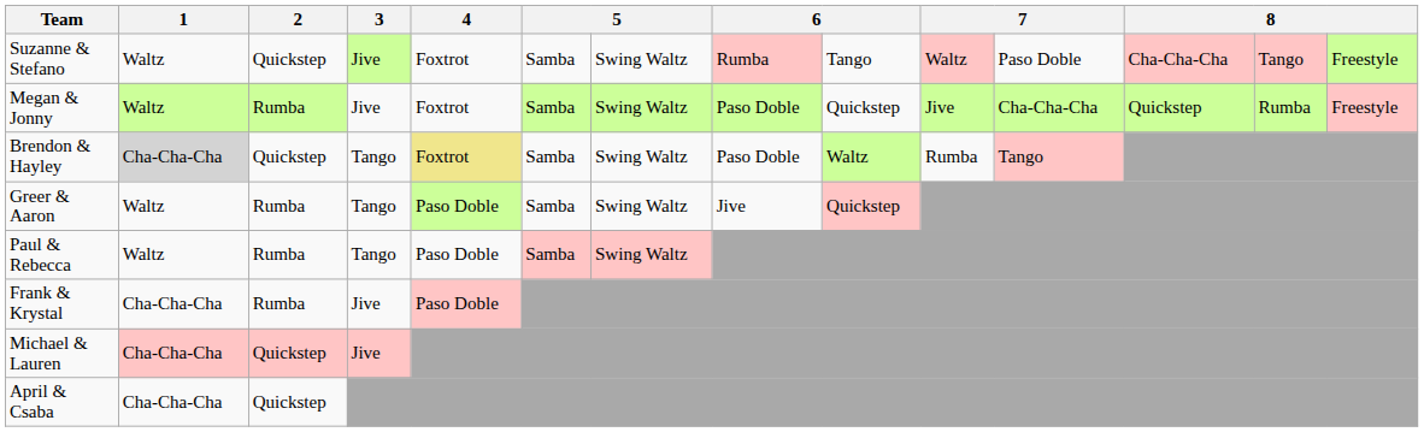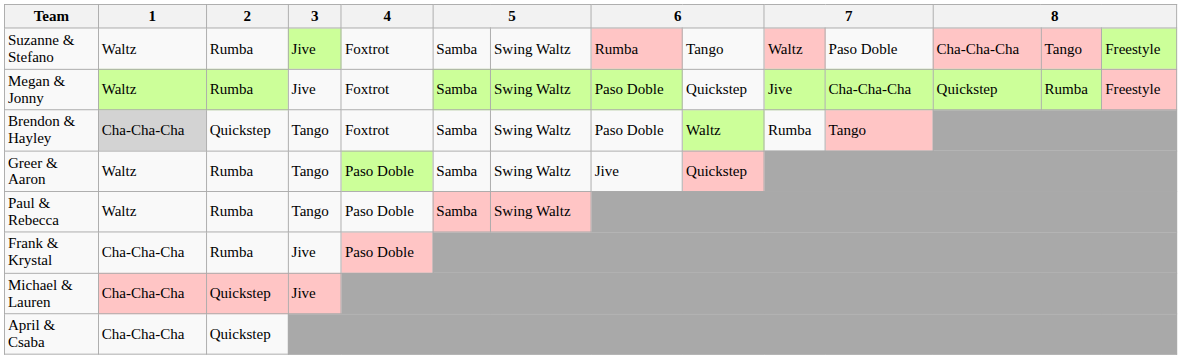Suzanne & Stefano | 2: Quickstep -> Rumba
Brendon & Hayley | 4: khaki background -> no background
